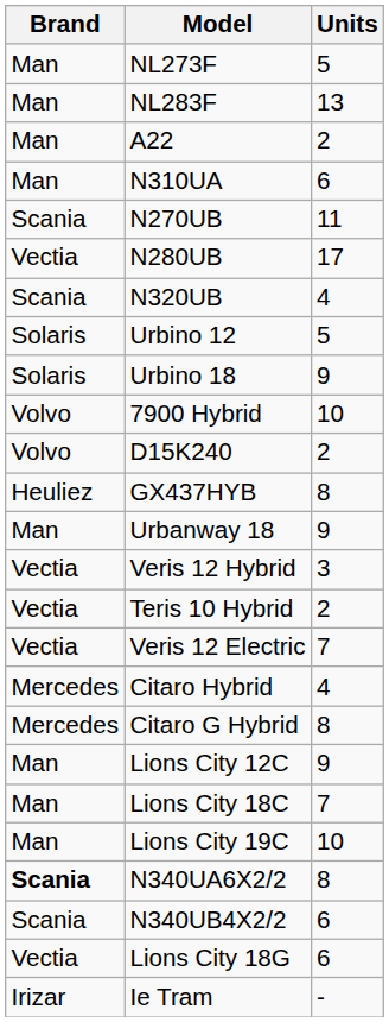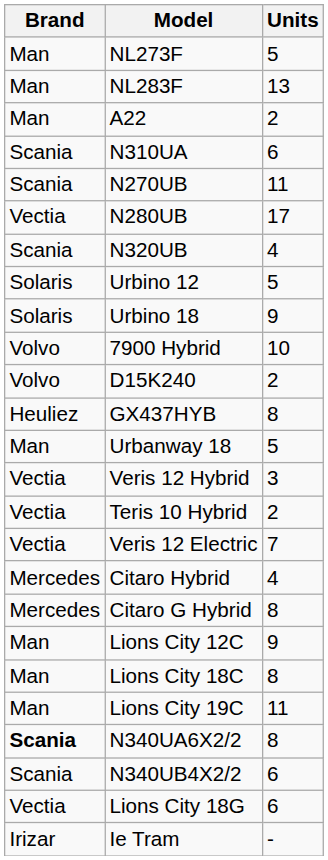N310UA | Brand: Man -> Scania
Urbanway 18 | Units: 9 -> 5
Lions City 18C | Units: 7 -> 8
Lions City 19C | Units: 10 -> 11
